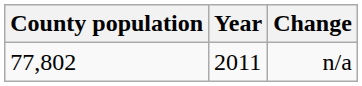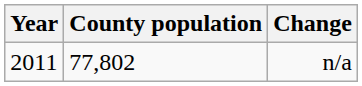columns swapped: Year <-> County population
